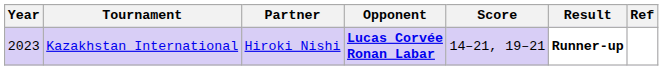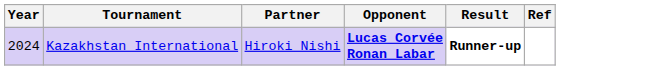- column: Score | 14–21, 19–21
Kazakhstan International | Year: 2023 -> 2024
